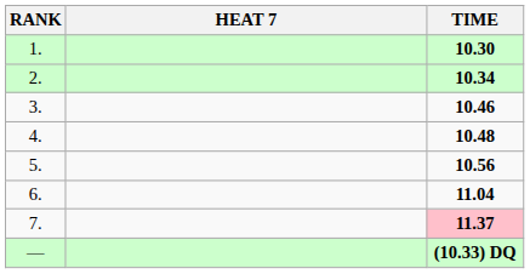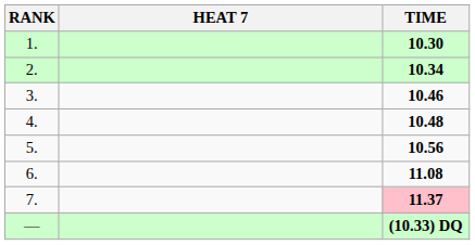6. | TIME: 11.04 -> 11.08
